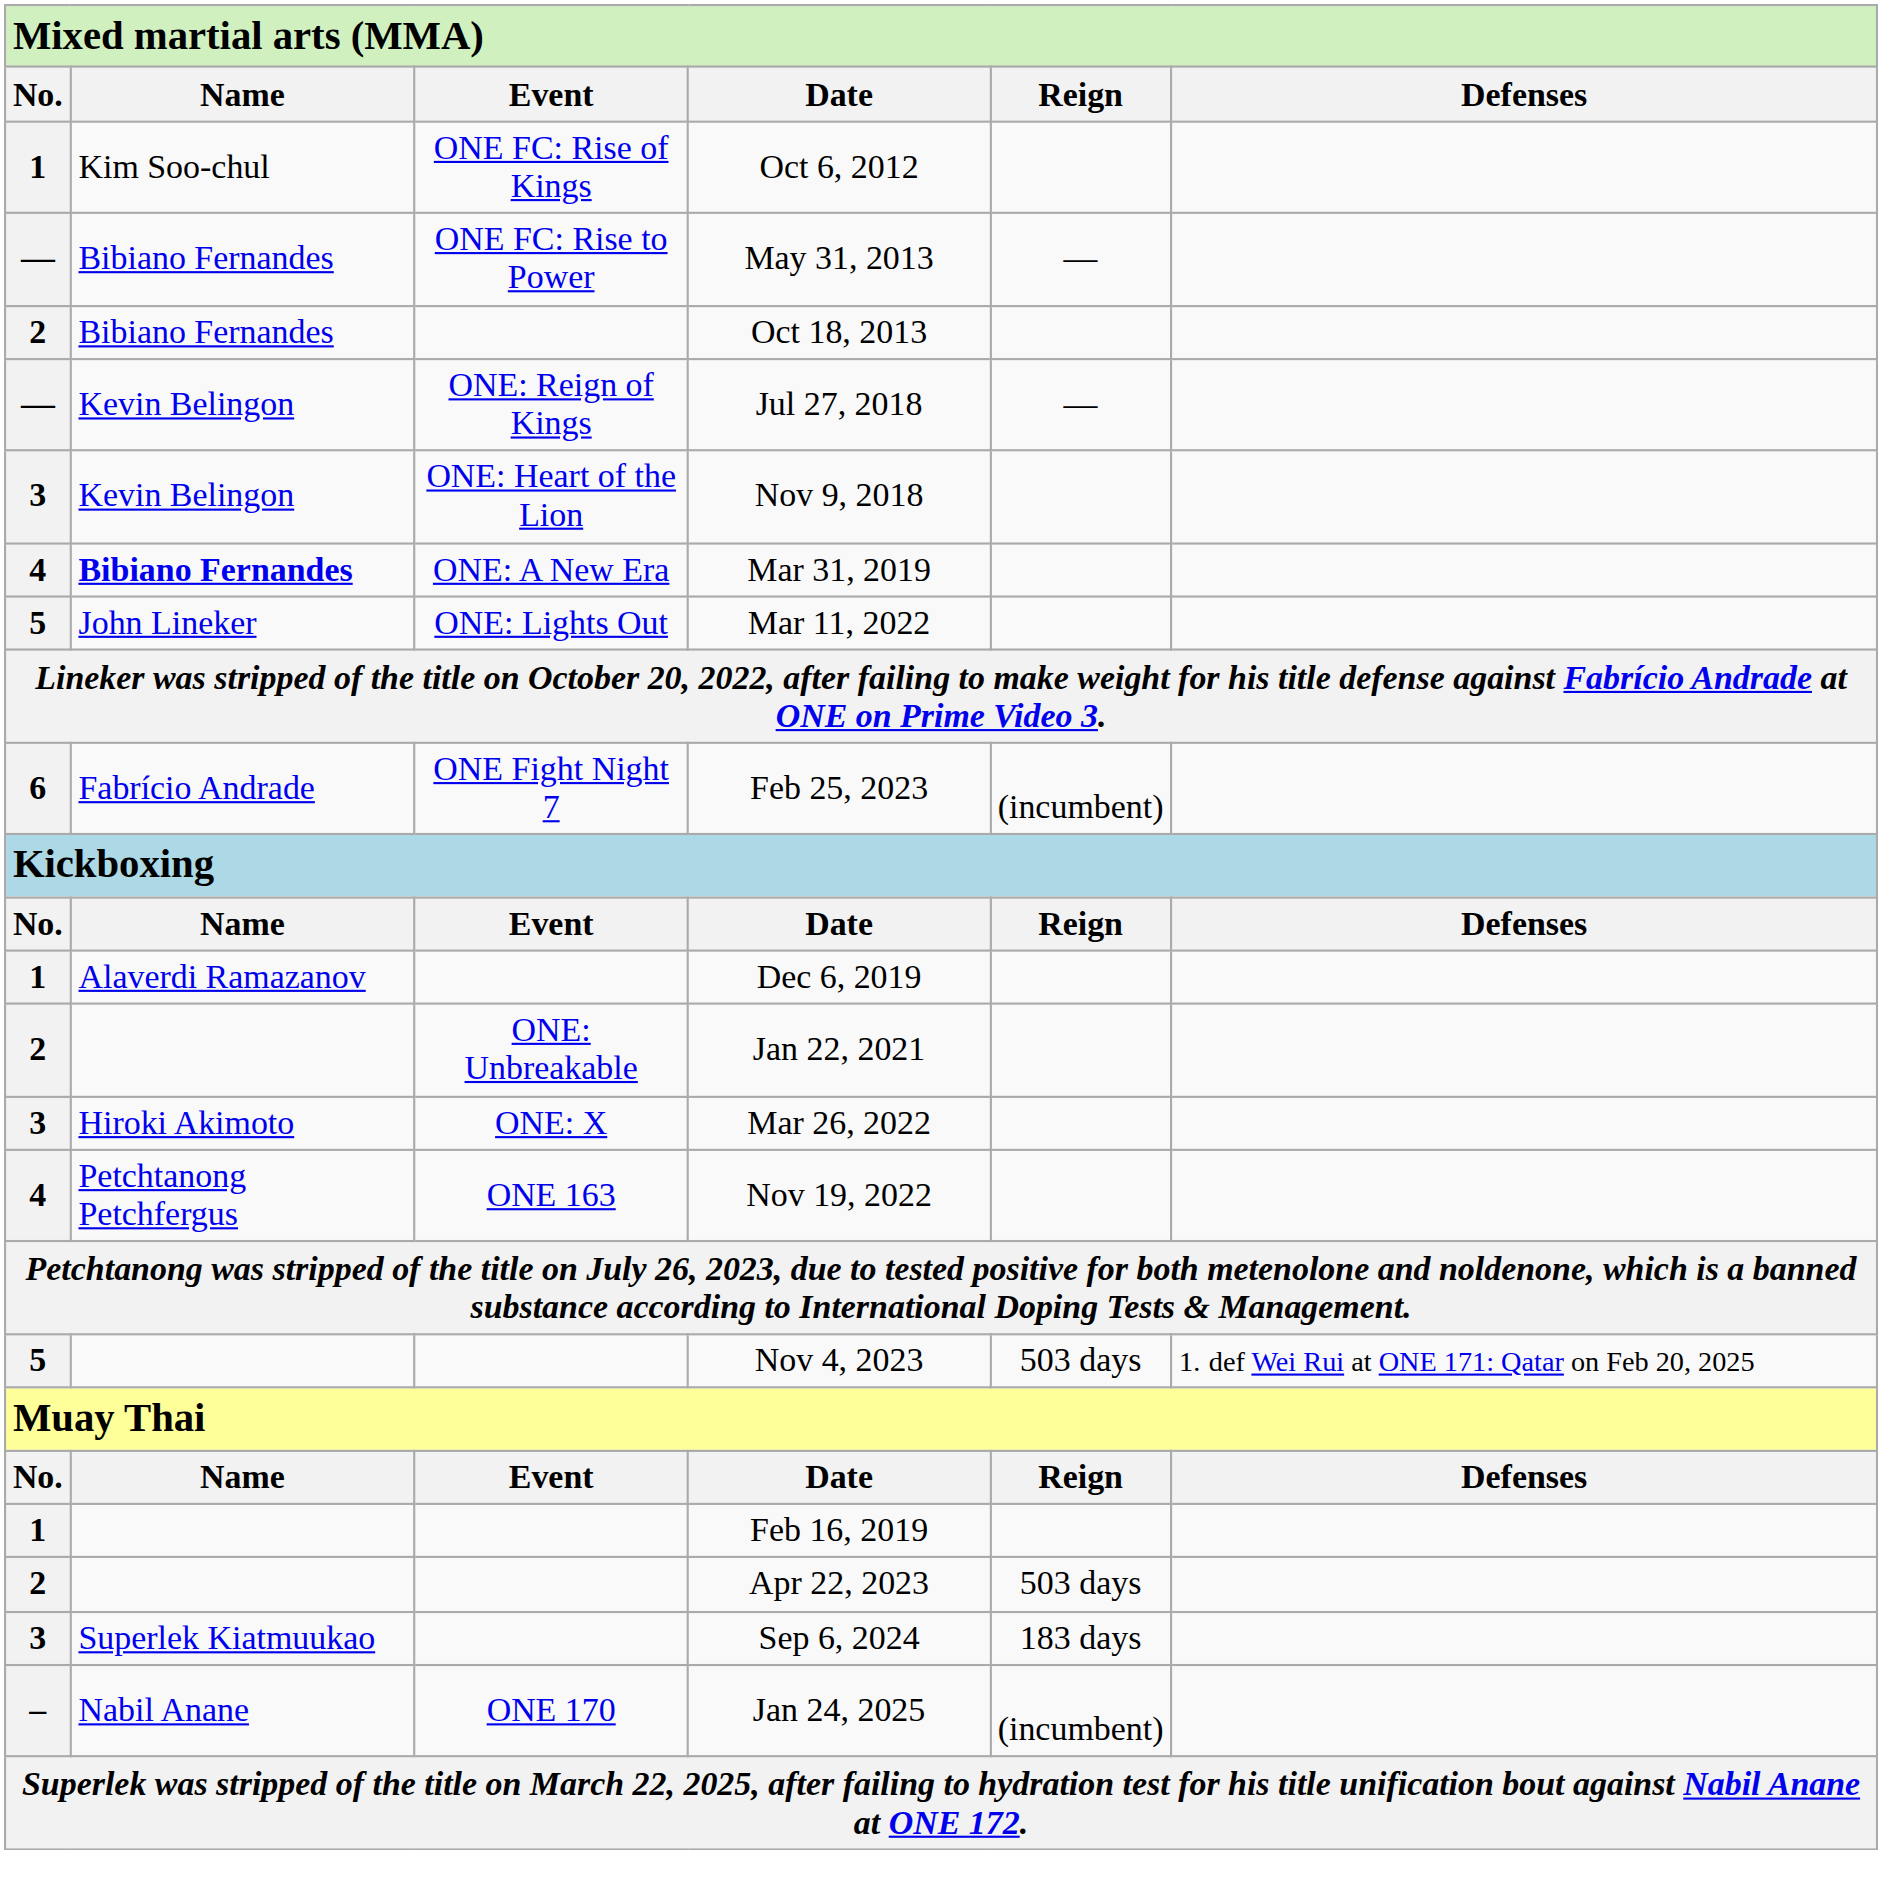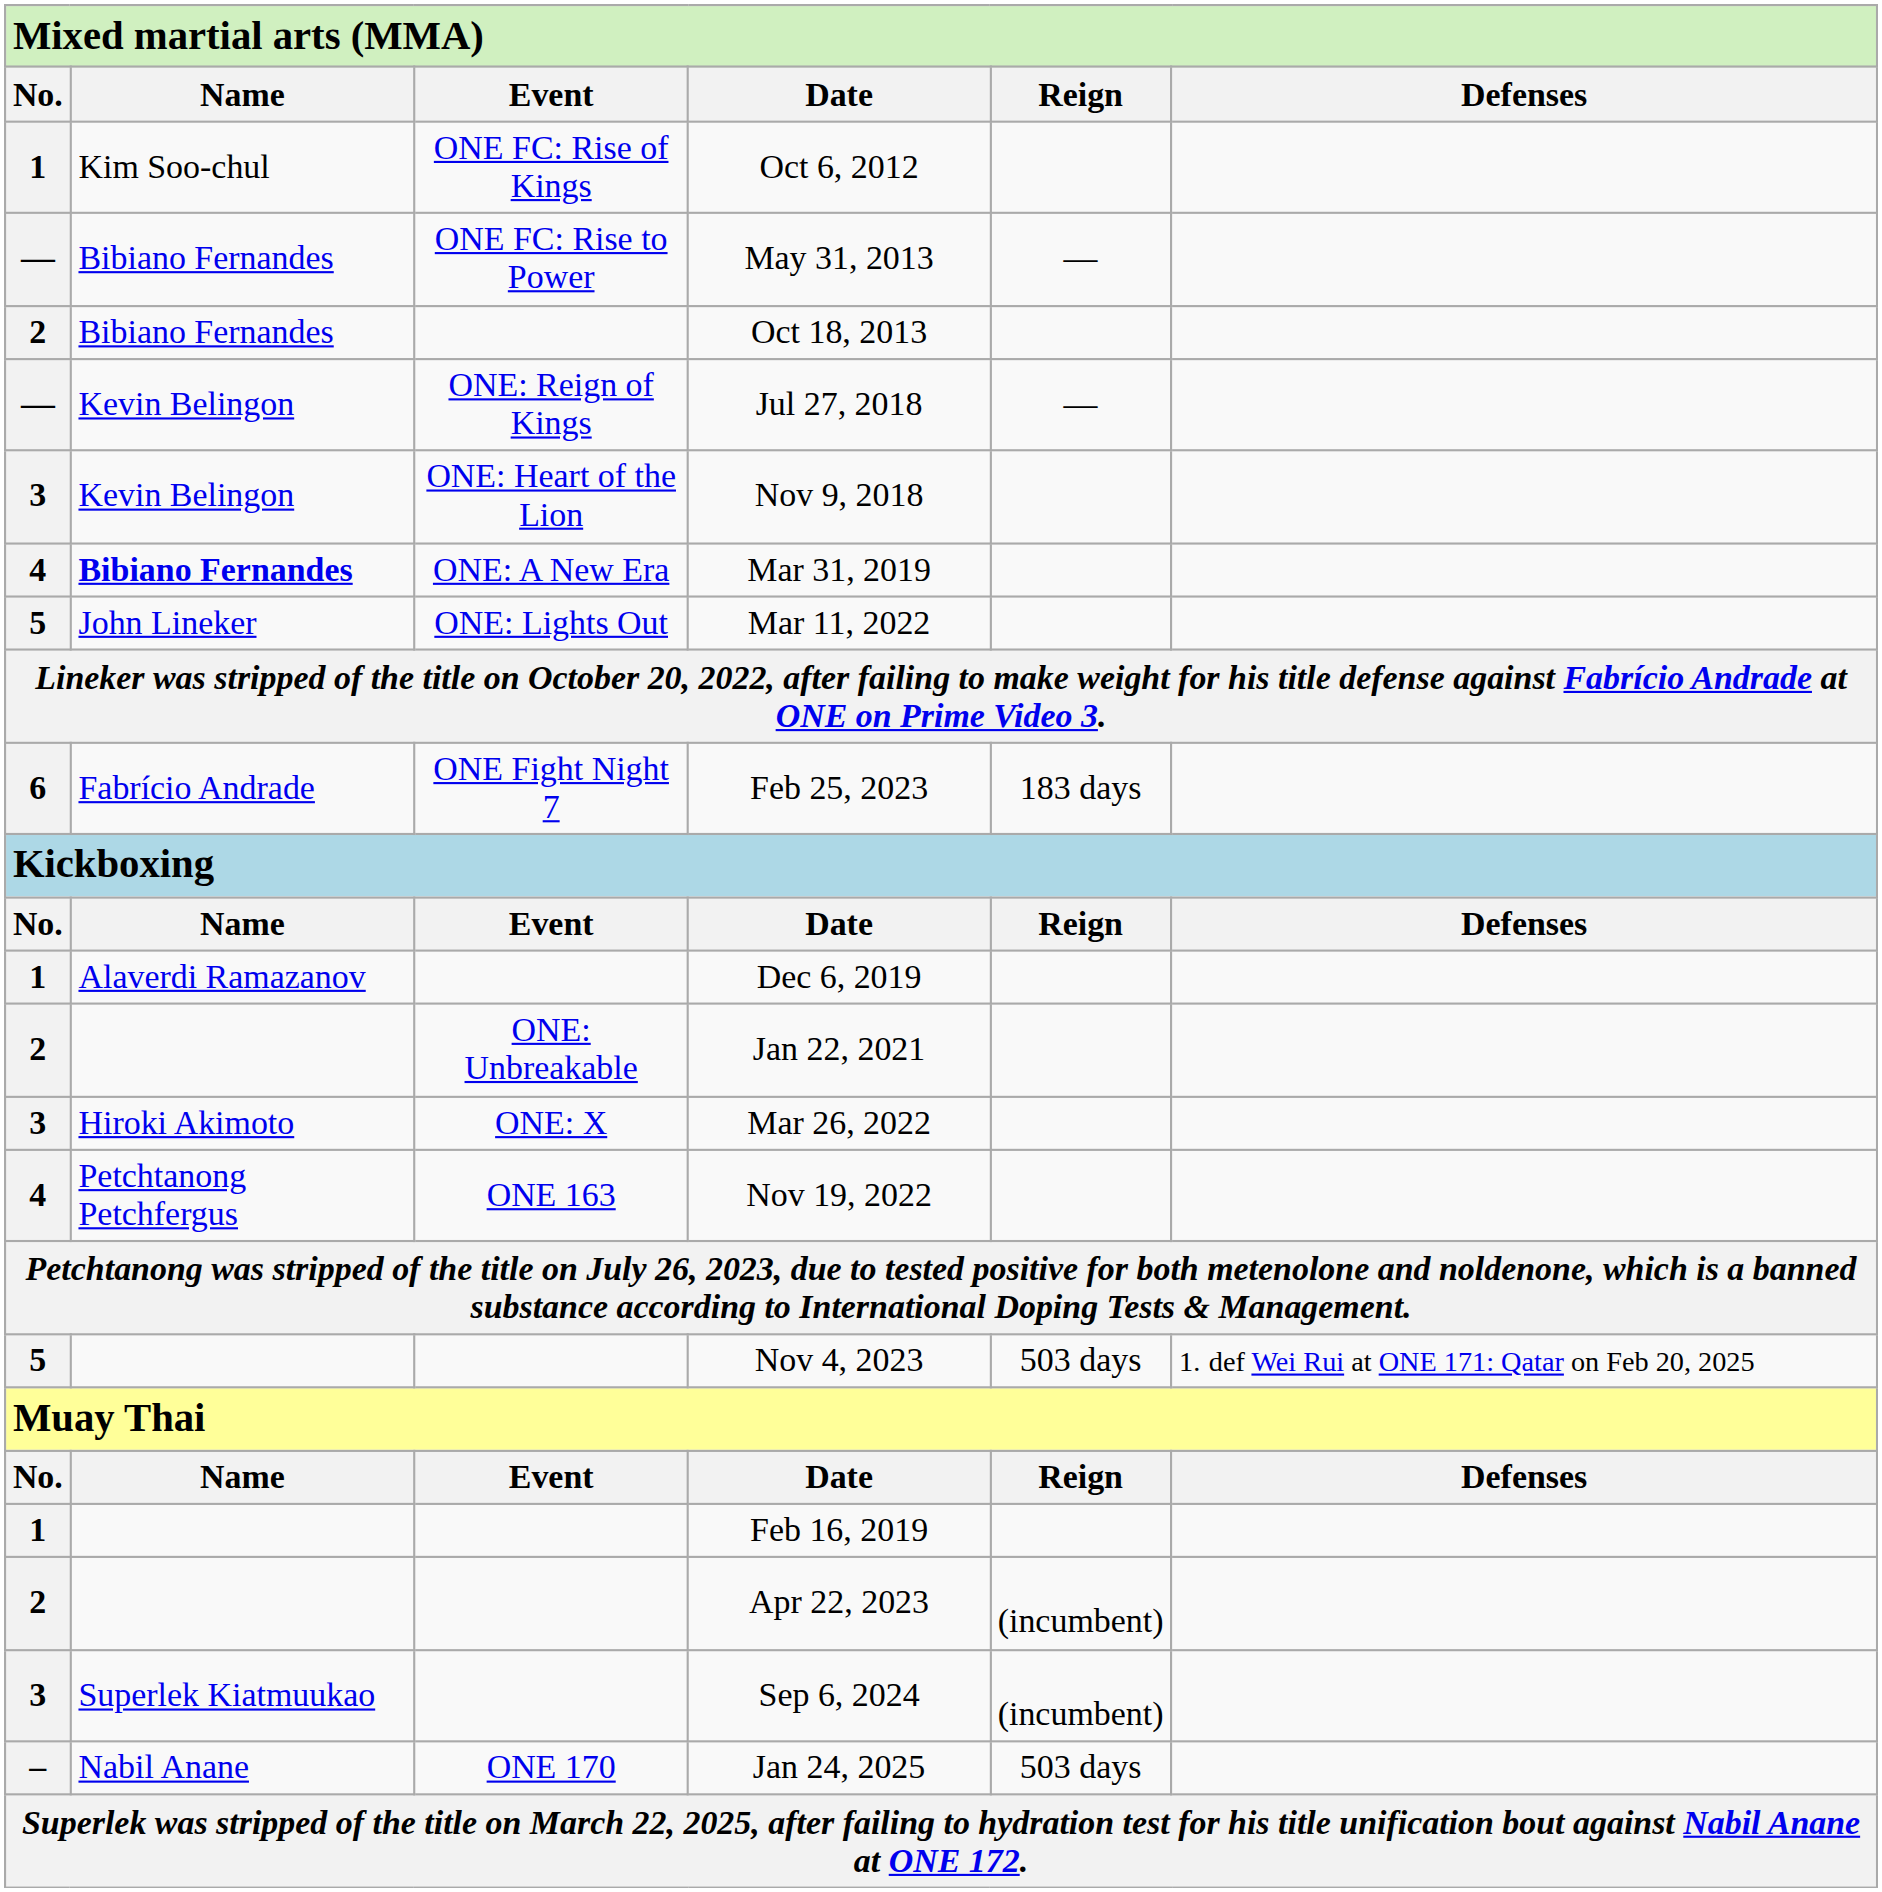Feb 25, 2023 | column 5: (incumbent) -> 183 days
Apr 22, 2023 | column 5: 503 days -> (incumbent)
Sep 6, 2024 | column 5: 183 days -> (incumbent)
Jan 24, 2025 | column 5: (incumbent) -> 503 days
